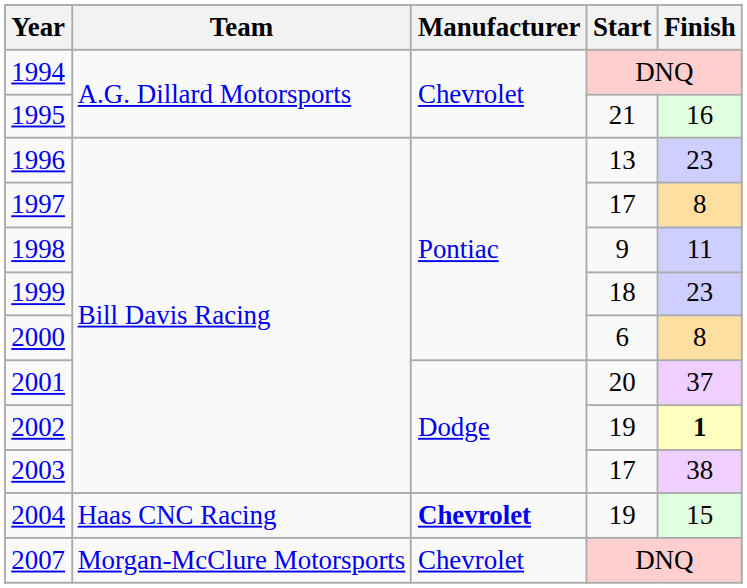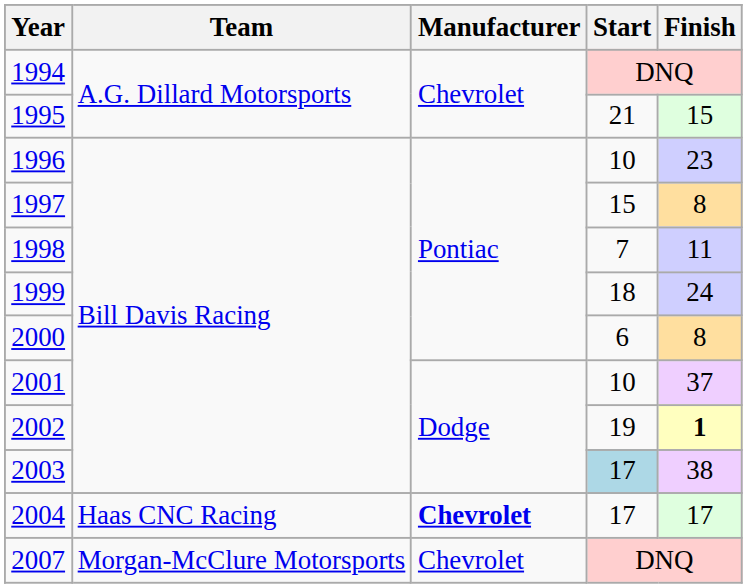1995 | Finish: 16 -> 15
1996 | Start: 13 -> 10
1997 | Start: 17 -> 15
1998 | Start: 9 -> 7
1999 | Finish: 23 -> 24
2001 | Start: 20 -> 10
2003 | Start: no background -> lightblue background
2004 | Start: 19 -> 17
2004 | Finish: 15 -> 17
